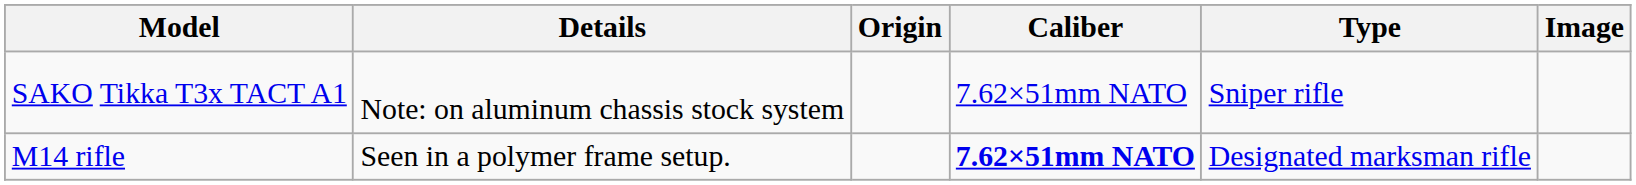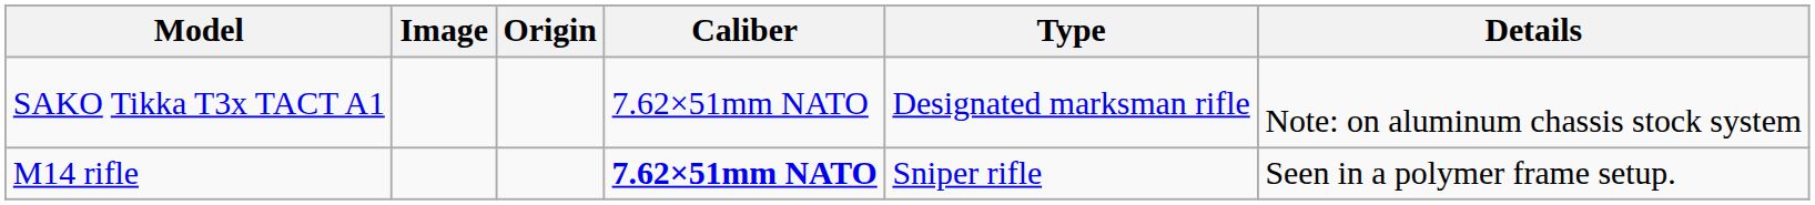columns swapped: Image <-> Details
SAKO Tikka T3x TACT A1 | Type: Sniper rifle -> Designated marksman rifle
M14 rifle | Type: Designated marksman rifle -> Sniper rifle
